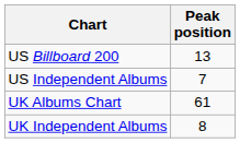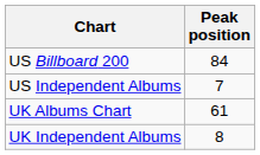US Billboard 200 | Peak position: 13 -> 84
